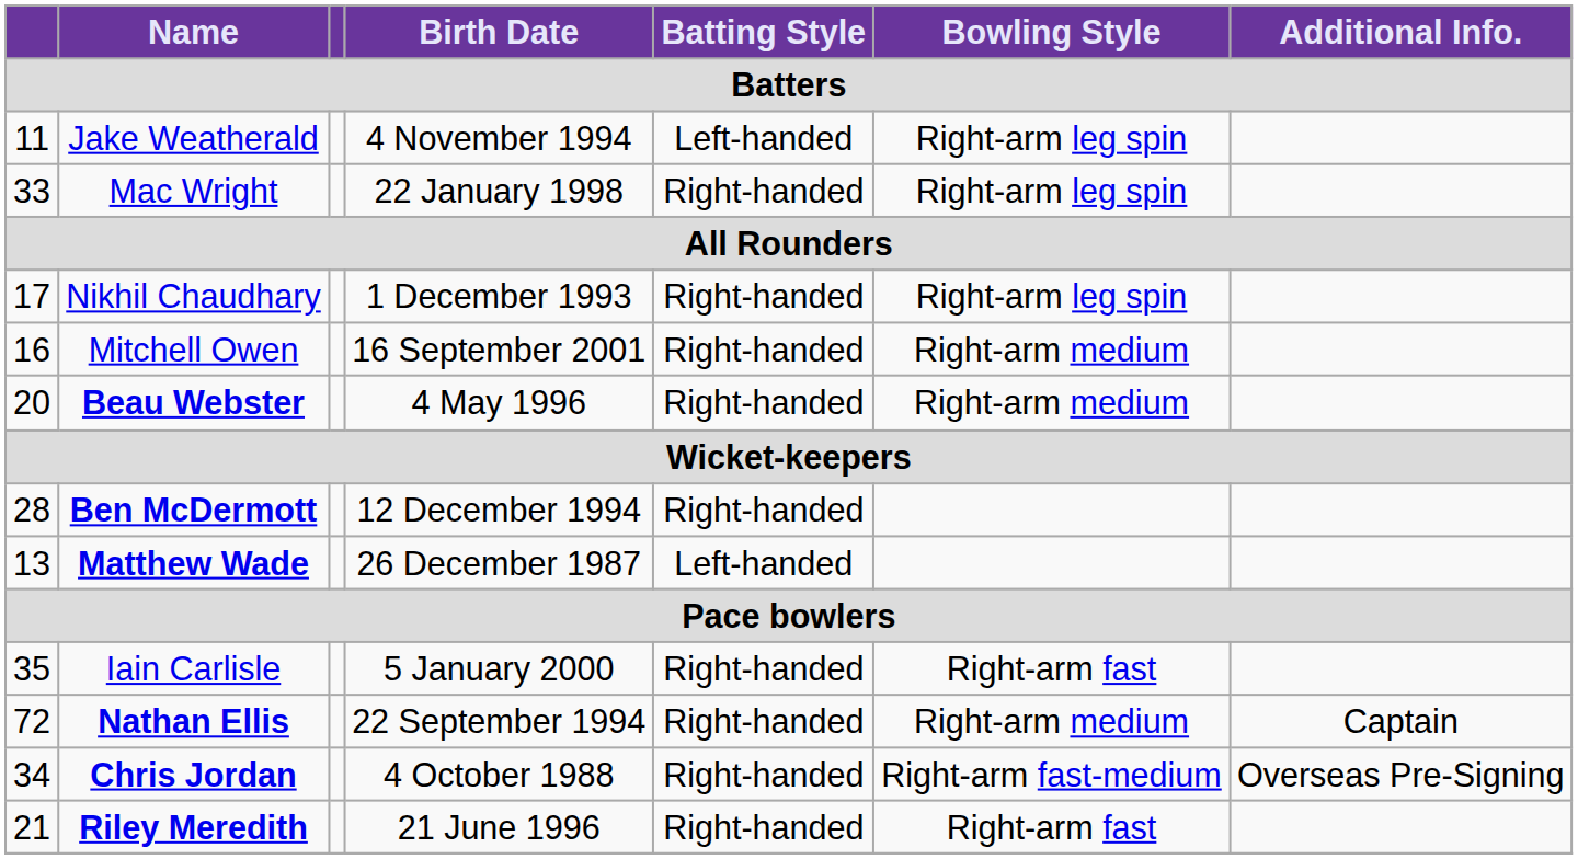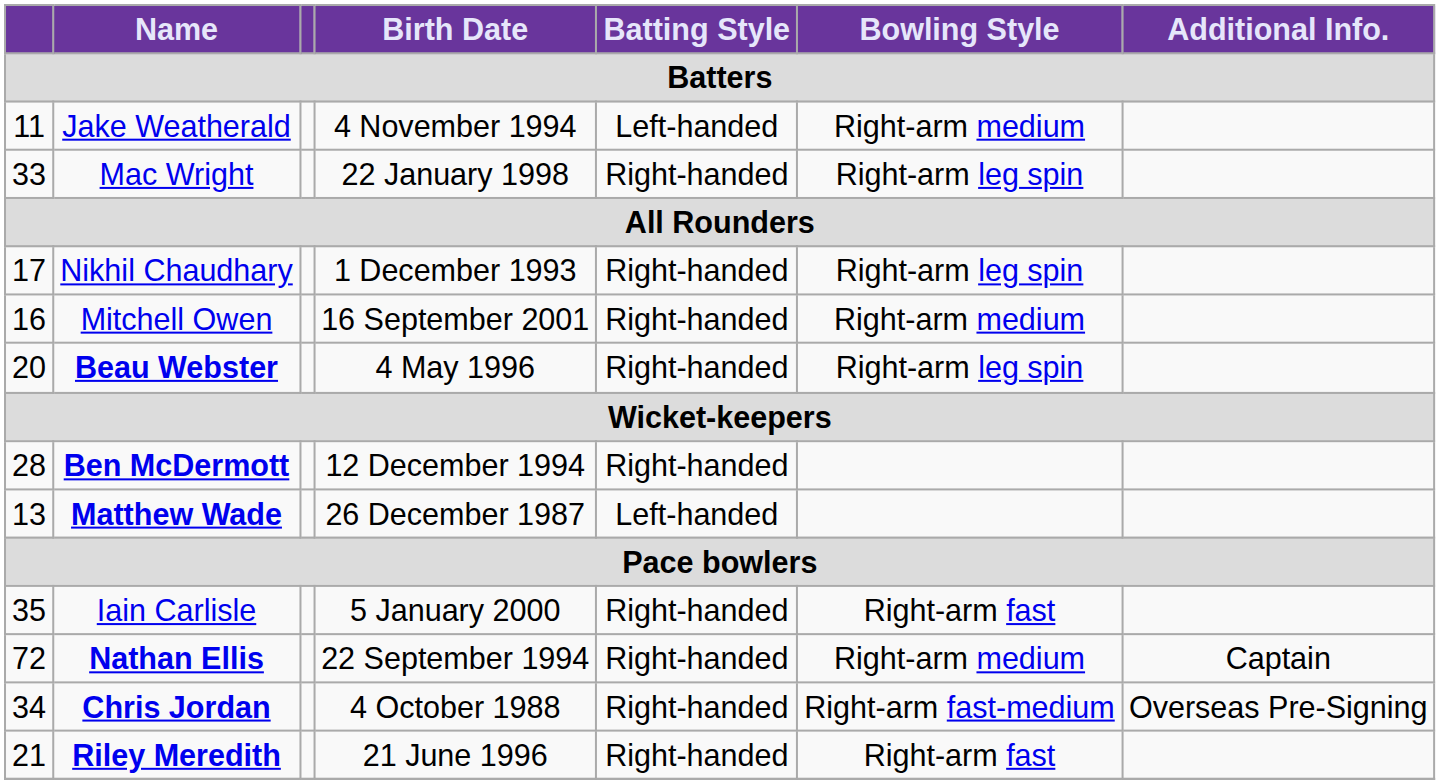Jake Weatherald | Bowling Style: Right-arm leg spin -> Right-arm medium
Beau Webster | Bowling Style: Right-arm medium -> Right-arm leg spin
